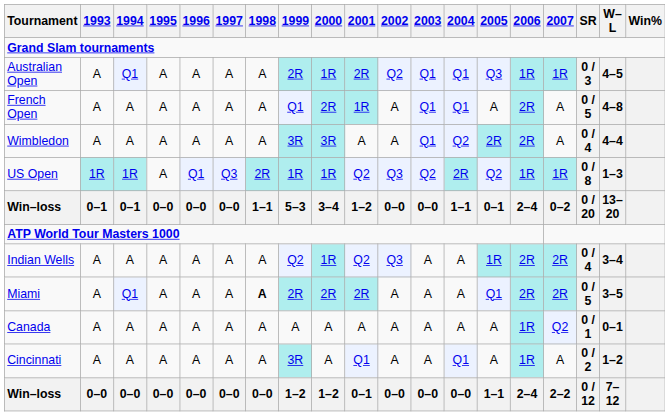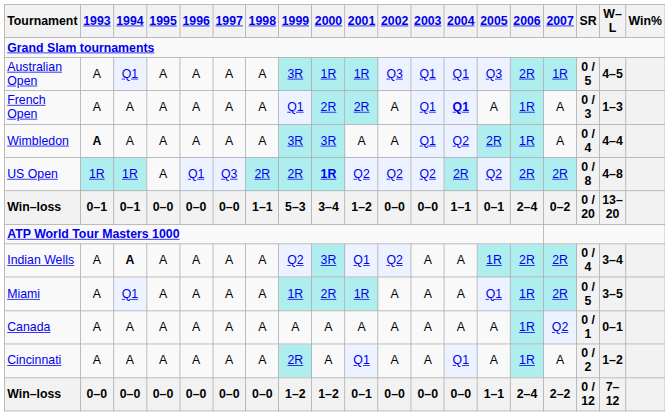Australian Open | 1999: 2R -> 3R
Australian Open | 2001: 2R -> 1R
Australian Open | 2002: Q2 -> Q3
Australian Open | 2006: 1R -> 2R
Australian Open | SR: 0 / 3 -> 0 / 5
French Open | 2001: 1R -> 2R
French Open | 2004: normal -> bold
French Open | 2006: 2R -> 1R
French Open | SR: 0 / 5 -> 0 / 3
French Open | W–L: 4–8 -> 1–3
Wimbledon | 1993: normal -> bold
Wimbledon | 2006: 2R -> 1R
US Open | 1999: 1R -> 2R
US Open | 2000: normal -> bold
US Open | 2002: Q3 -> Q2
US Open | 2006: 1R -> 2R
US Open | 2007: 1R -> 2R
US Open | W–L: 1–3 -> 4–8
Indian Wells | 1994: normal -> bold
Indian Wells | 2000: 1R -> 3R
Indian Wells | 2001: Q2 -> Q1
Indian Wells | 2002: Q3 -> Q2
Miami | 1998: bold -> normal
Miami | 1999: 2R -> 1R
Miami | 2001: 2R -> 1R
Miami | 2006: 2R -> 1R
Cincinnati | 1999: 3R -> 2R
